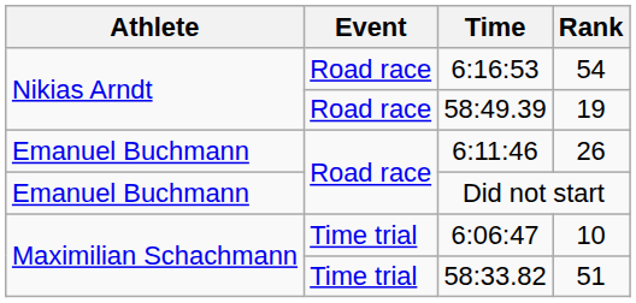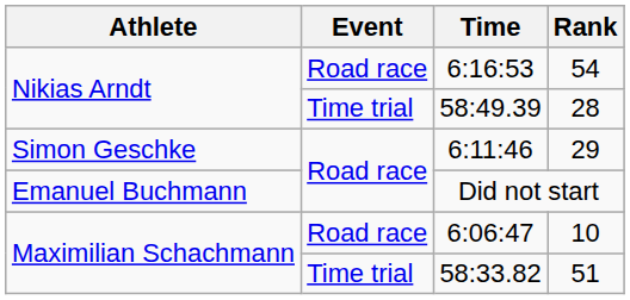58:49.39 | Event: Road race -> Time trial
58:49.39 | Rank: 19 -> 28
6:11:46 | Athlete: Emanuel Buchmann -> Simon Geschke
6:11:46 | Rank: 26 -> 29
6:06:47 | Event: Time trial -> Road race
